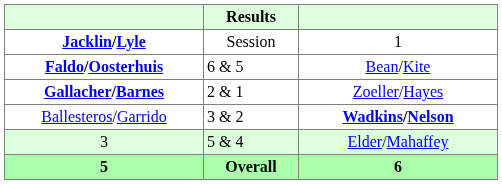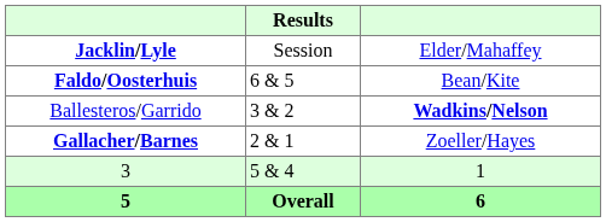Jacklin/Lyle | column 3: 1 -> Elder/Mahaffey
rows swapped: Gallacher/Barnes <-> Ballesteros/Garrido
3 | column 3: Elder/Mahaffey -> 1
